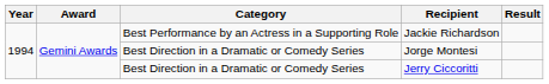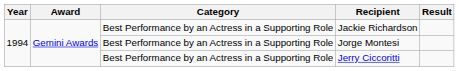Jorge Montesi | Category: Best Direction in a Dramatic or Comedy Series -> Best Performance by an Actress in a Supporting Role
Jerry Ciccoritti | Category: Best Direction in a Dramatic or Comedy Series -> Best Performance by an Actress in a Supporting Role
